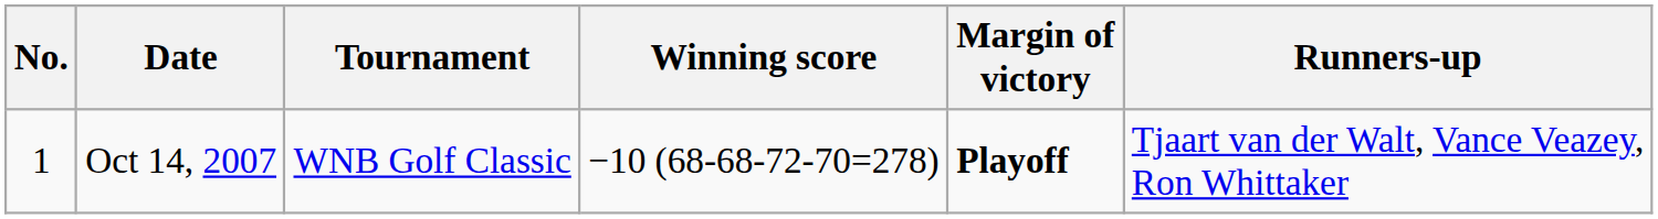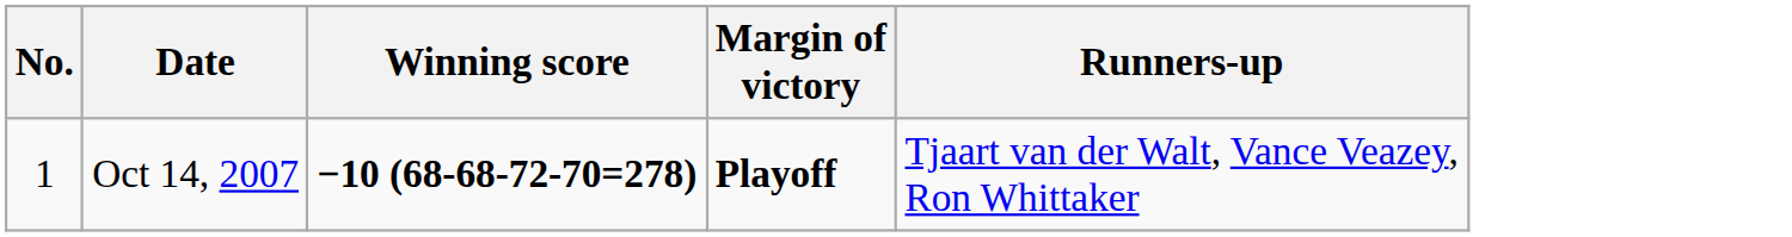- column: Tournament | WNB Golf Classic
Oct 14, 2007 | Winning score: normal -> bold
